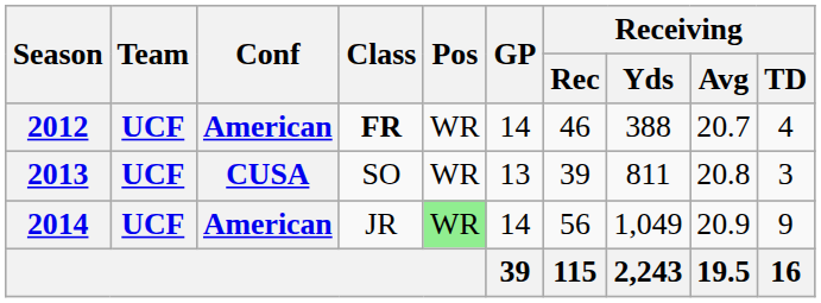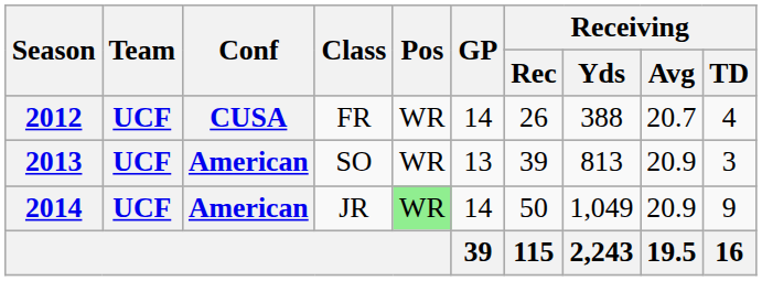2012 | Conf: American -> CUSA
2012 | Class: bold -> normal
2012 | Receiving / Rec: 46 -> 26
2013 | Conf: CUSA -> American
2013 | Receiving / Yds: 811 -> 813
2013 | Receiving / Avg: 20.8 -> 20.9
2014 | Receiving / Rec: 56 -> 50
